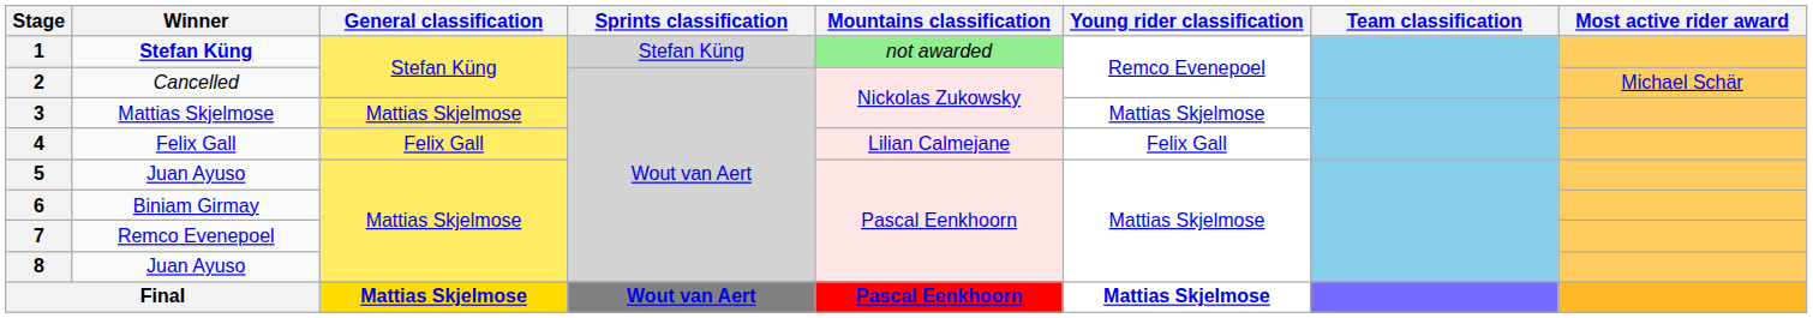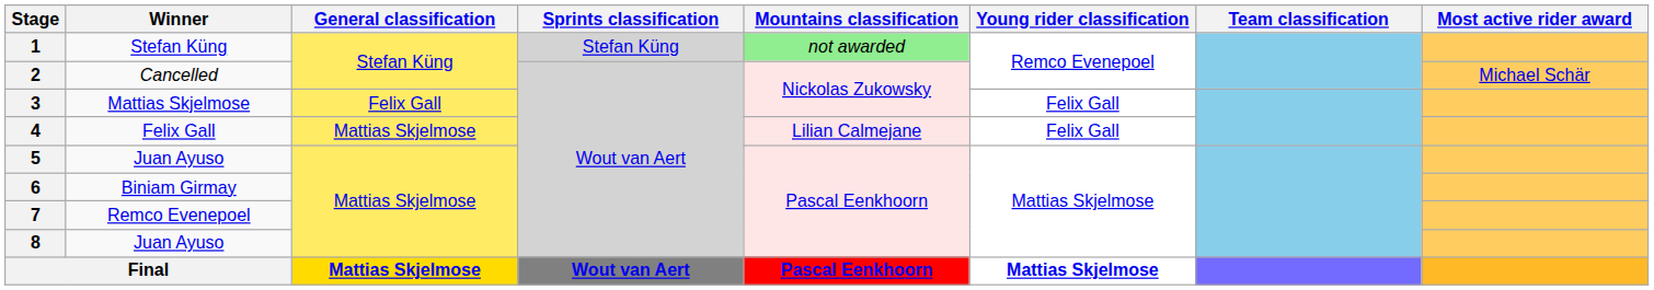1 | Winner: bold -> normal
3 | General classification: Mattias Skjelmose -> Felix Gall
3 | Young rider classification: Mattias Skjelmose -> Felix Gall
4 | General classification: Felix Gall -> Mattias Skjelmose
